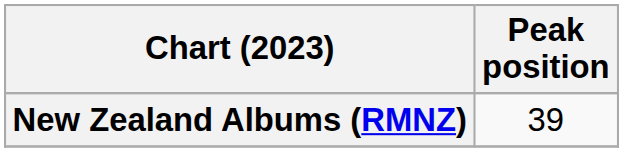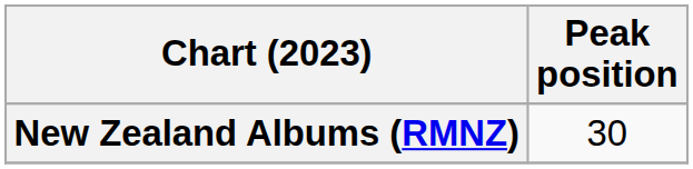New Zealand Albums (RMNZ) | Peak position: 39 -> 30
